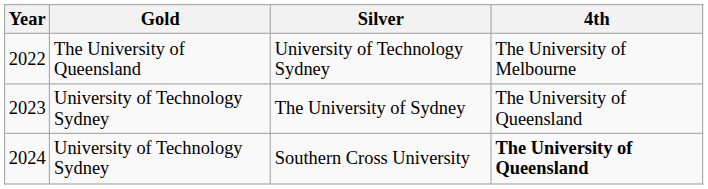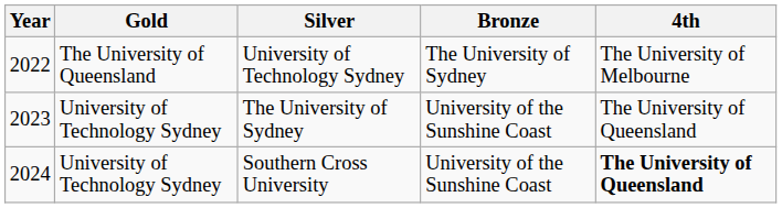+ column: Bronze | The University of Sydney | University of the Sunshine Coast | University of the Sunshine Coast
